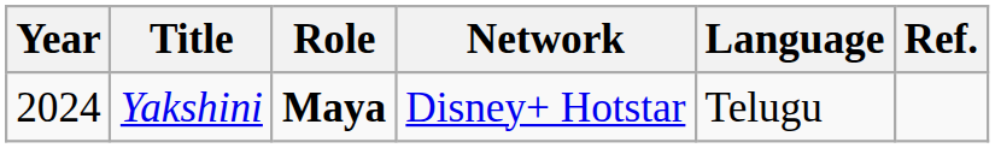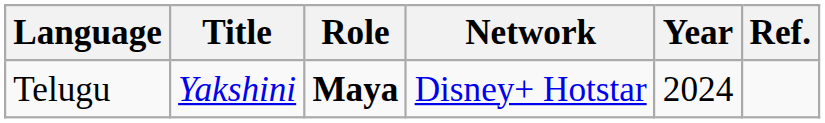columns swapped: Year <-> Language
